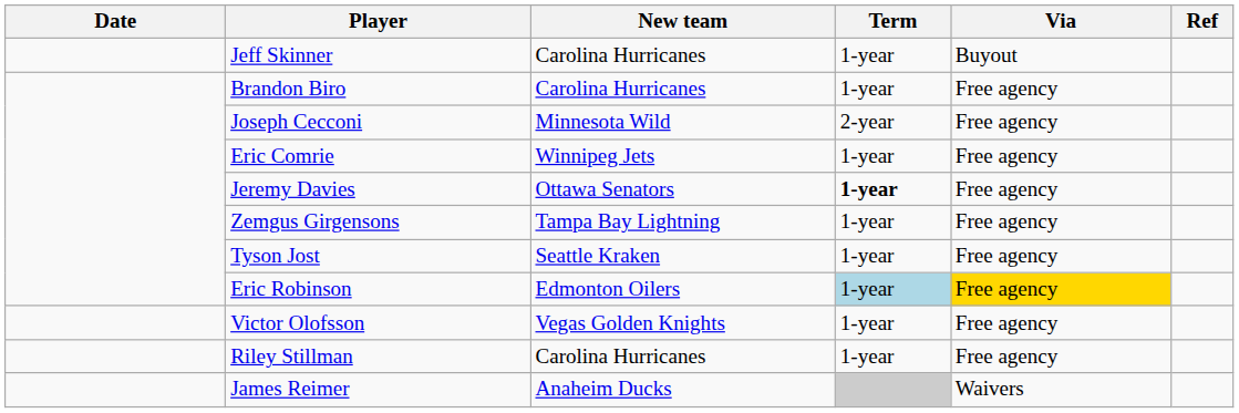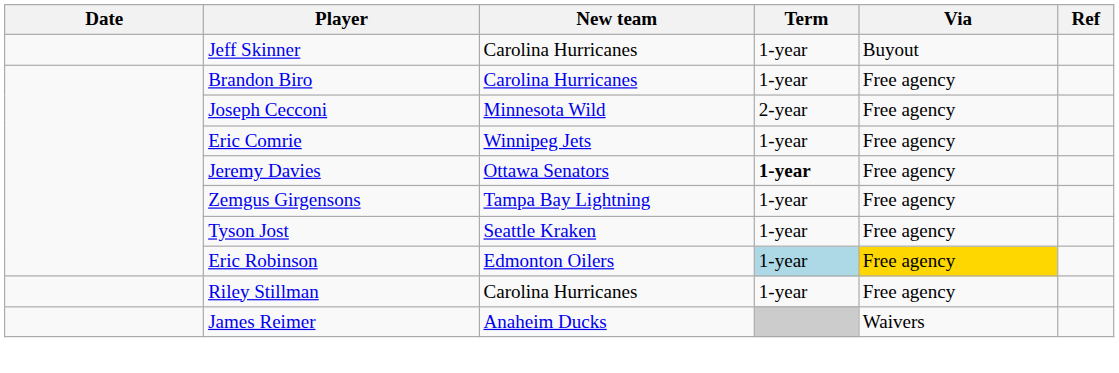- row: Victor Olofsson | Vegas Golden Knights | 1-year | Free agency
